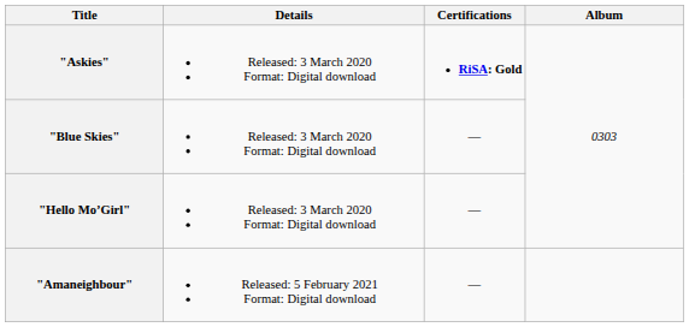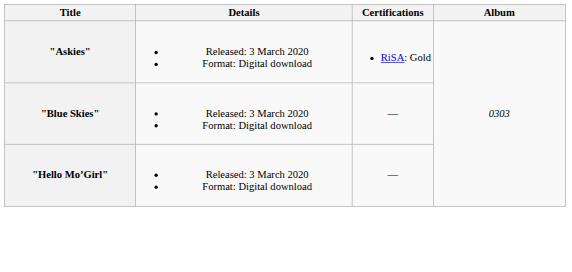"Askies" | Certifications: bold -> normal
- row: "Amaneighbour" | Released: 5 February 2021 Format: Digital download | —
